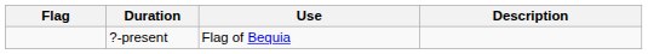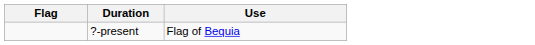- column: Description
